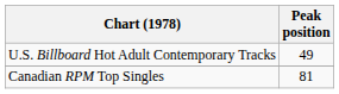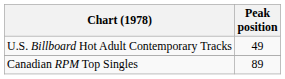Canadian RPM Top Singles | Peak position: 81 -> 89
